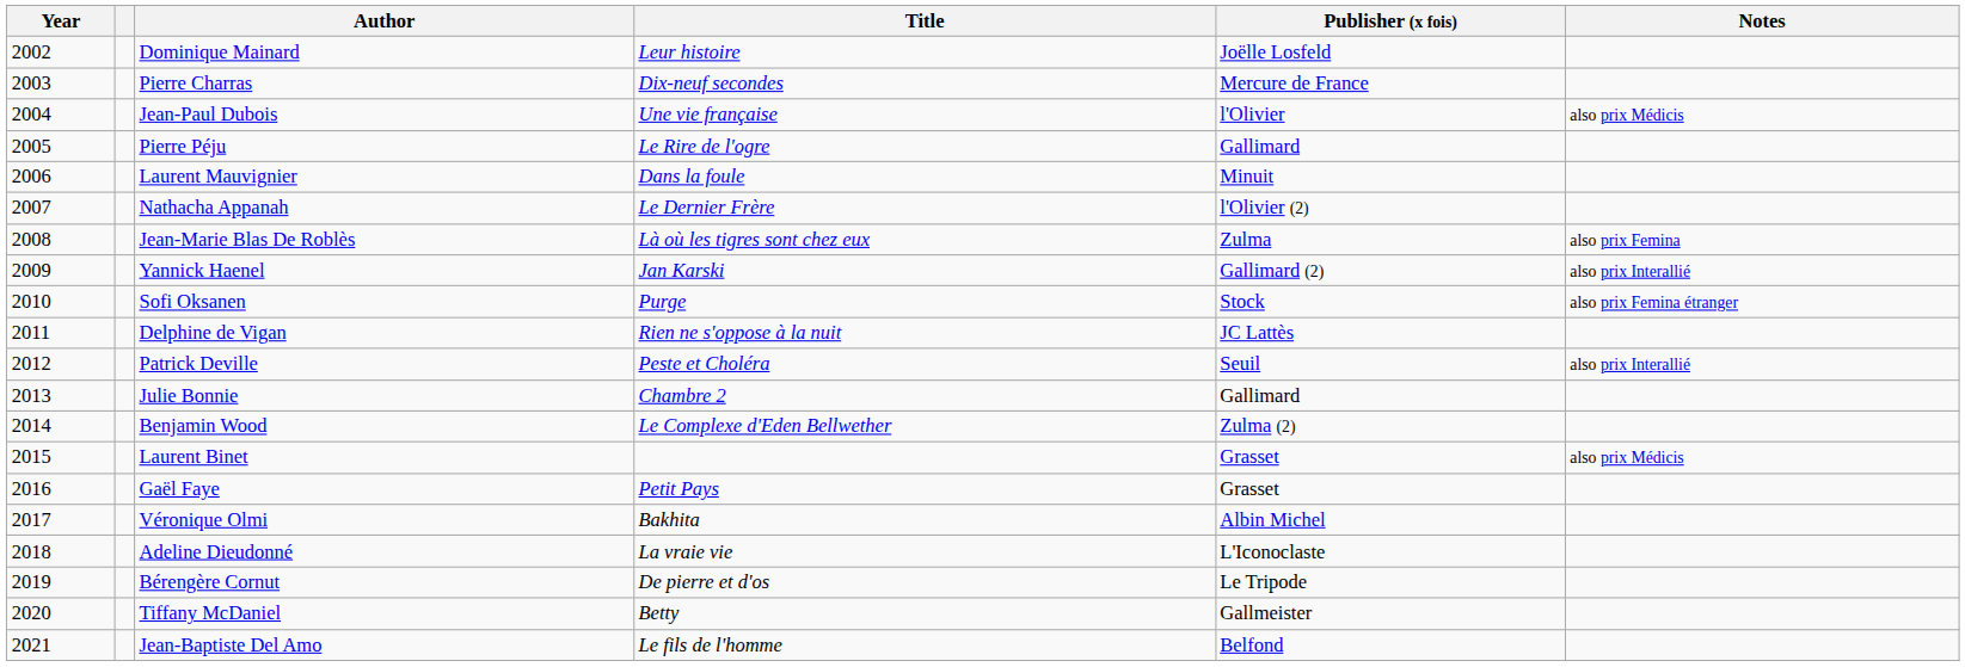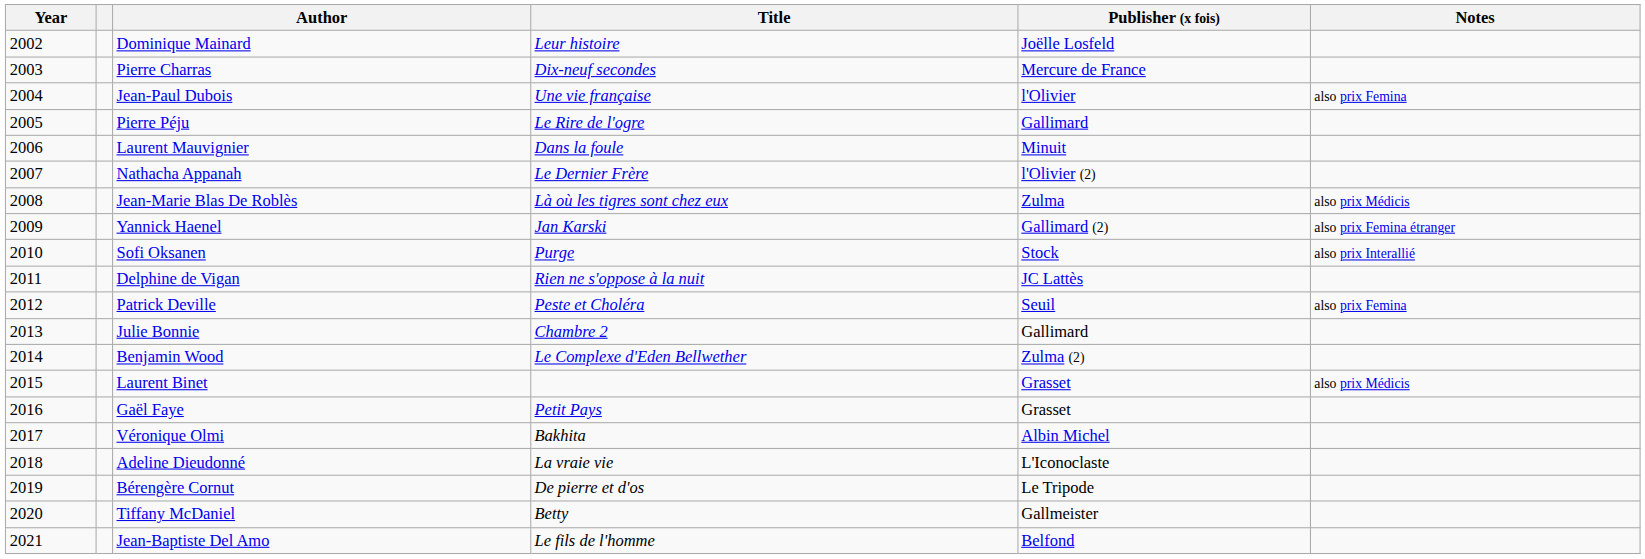Jean-Paul Dubois | Notes: also prix Médicis -> also prix Femina
Jean-Marie Blas De Roblès | Notes: also prix Femina -> also prix Médicis
Yannick Haenel | Notes: also prix Interallié -> also prix Femina étranger
Sofi Oksanen | Notes: also prix Femina étranger -> also prix Interallié
Patrick Deville | Notes: also prix Interallié -> also prix Femina
